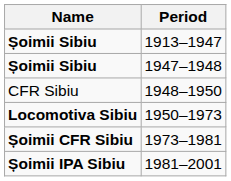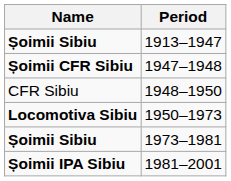1947–1948 | Name: Șoimii Sibiu -> Șoimii CFR Sibiu
1973–1981 | Name: Șoimii CFR Sibiu -> Șoimii Sibiu
